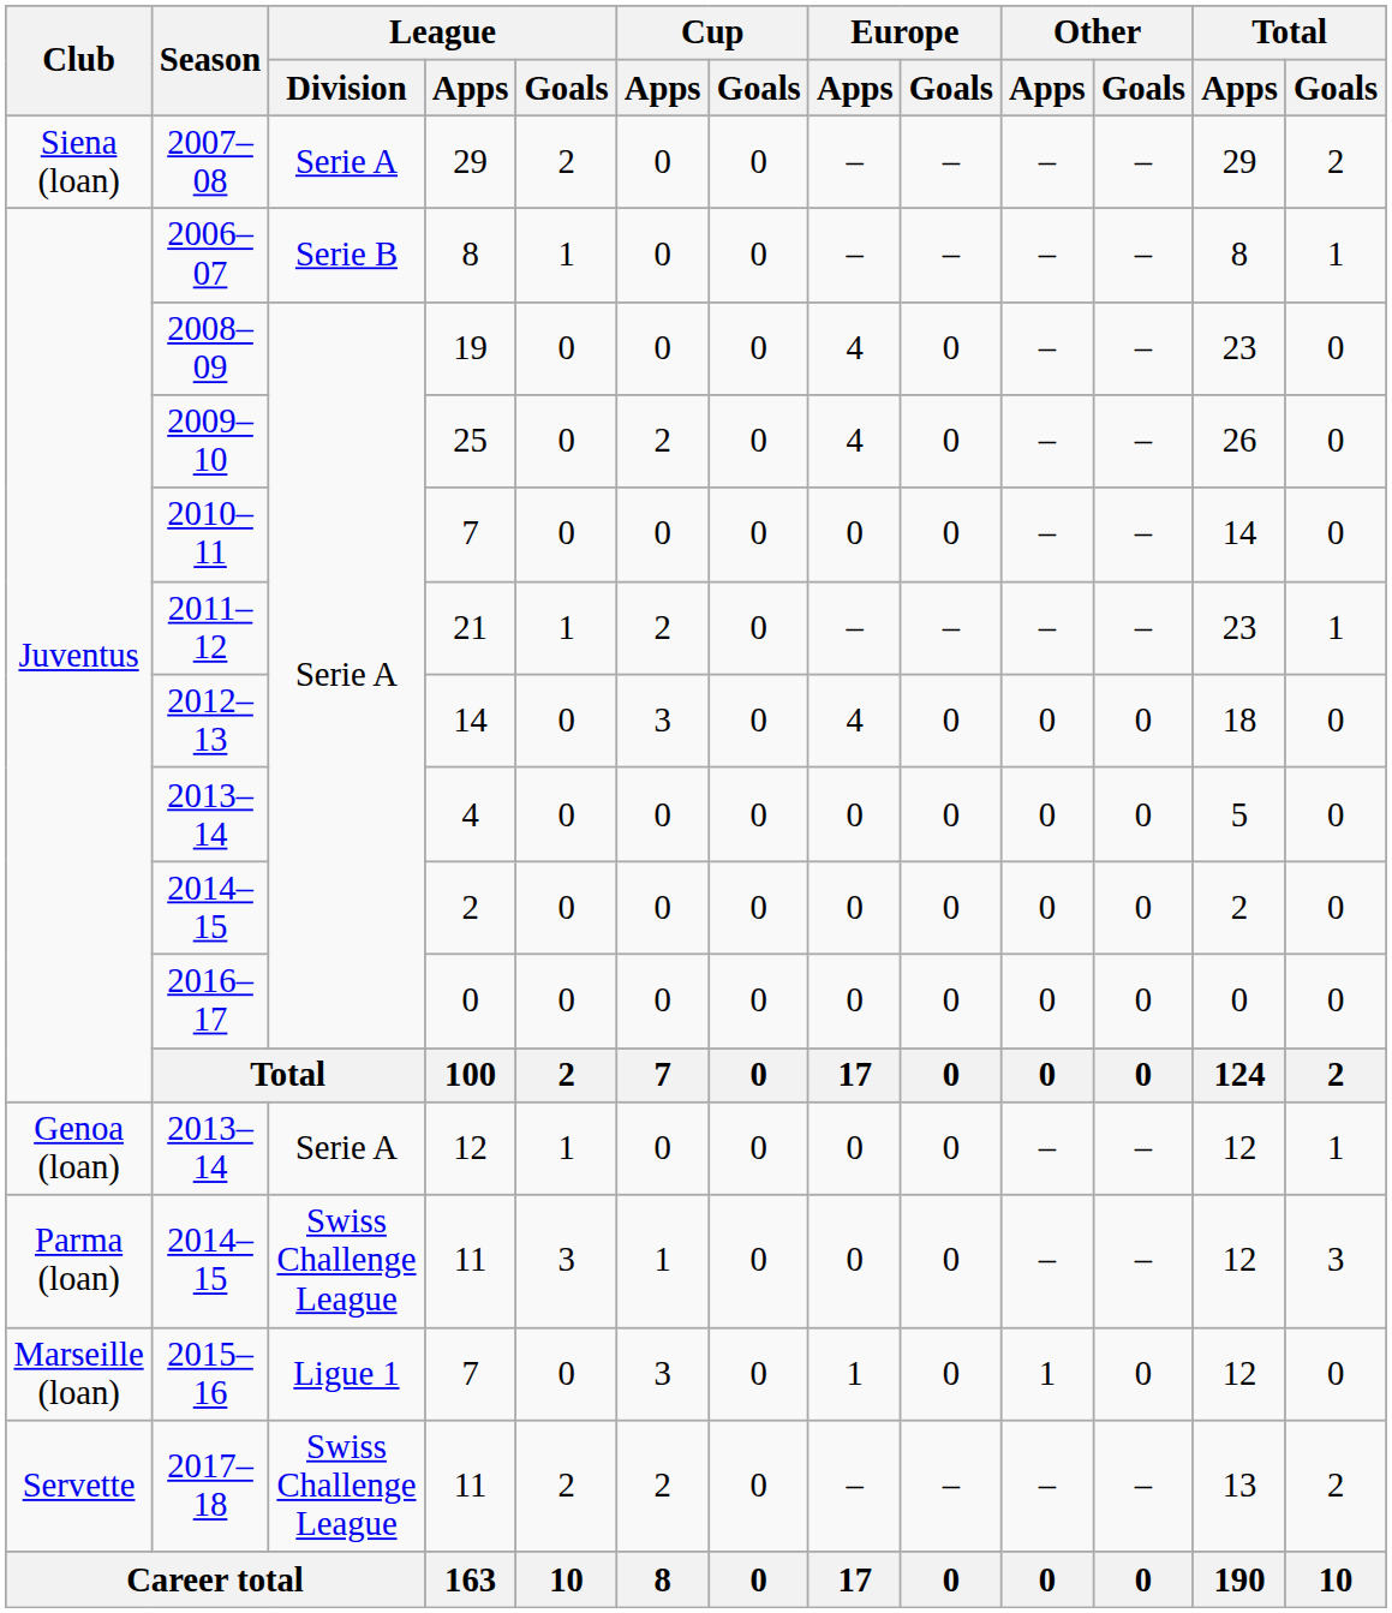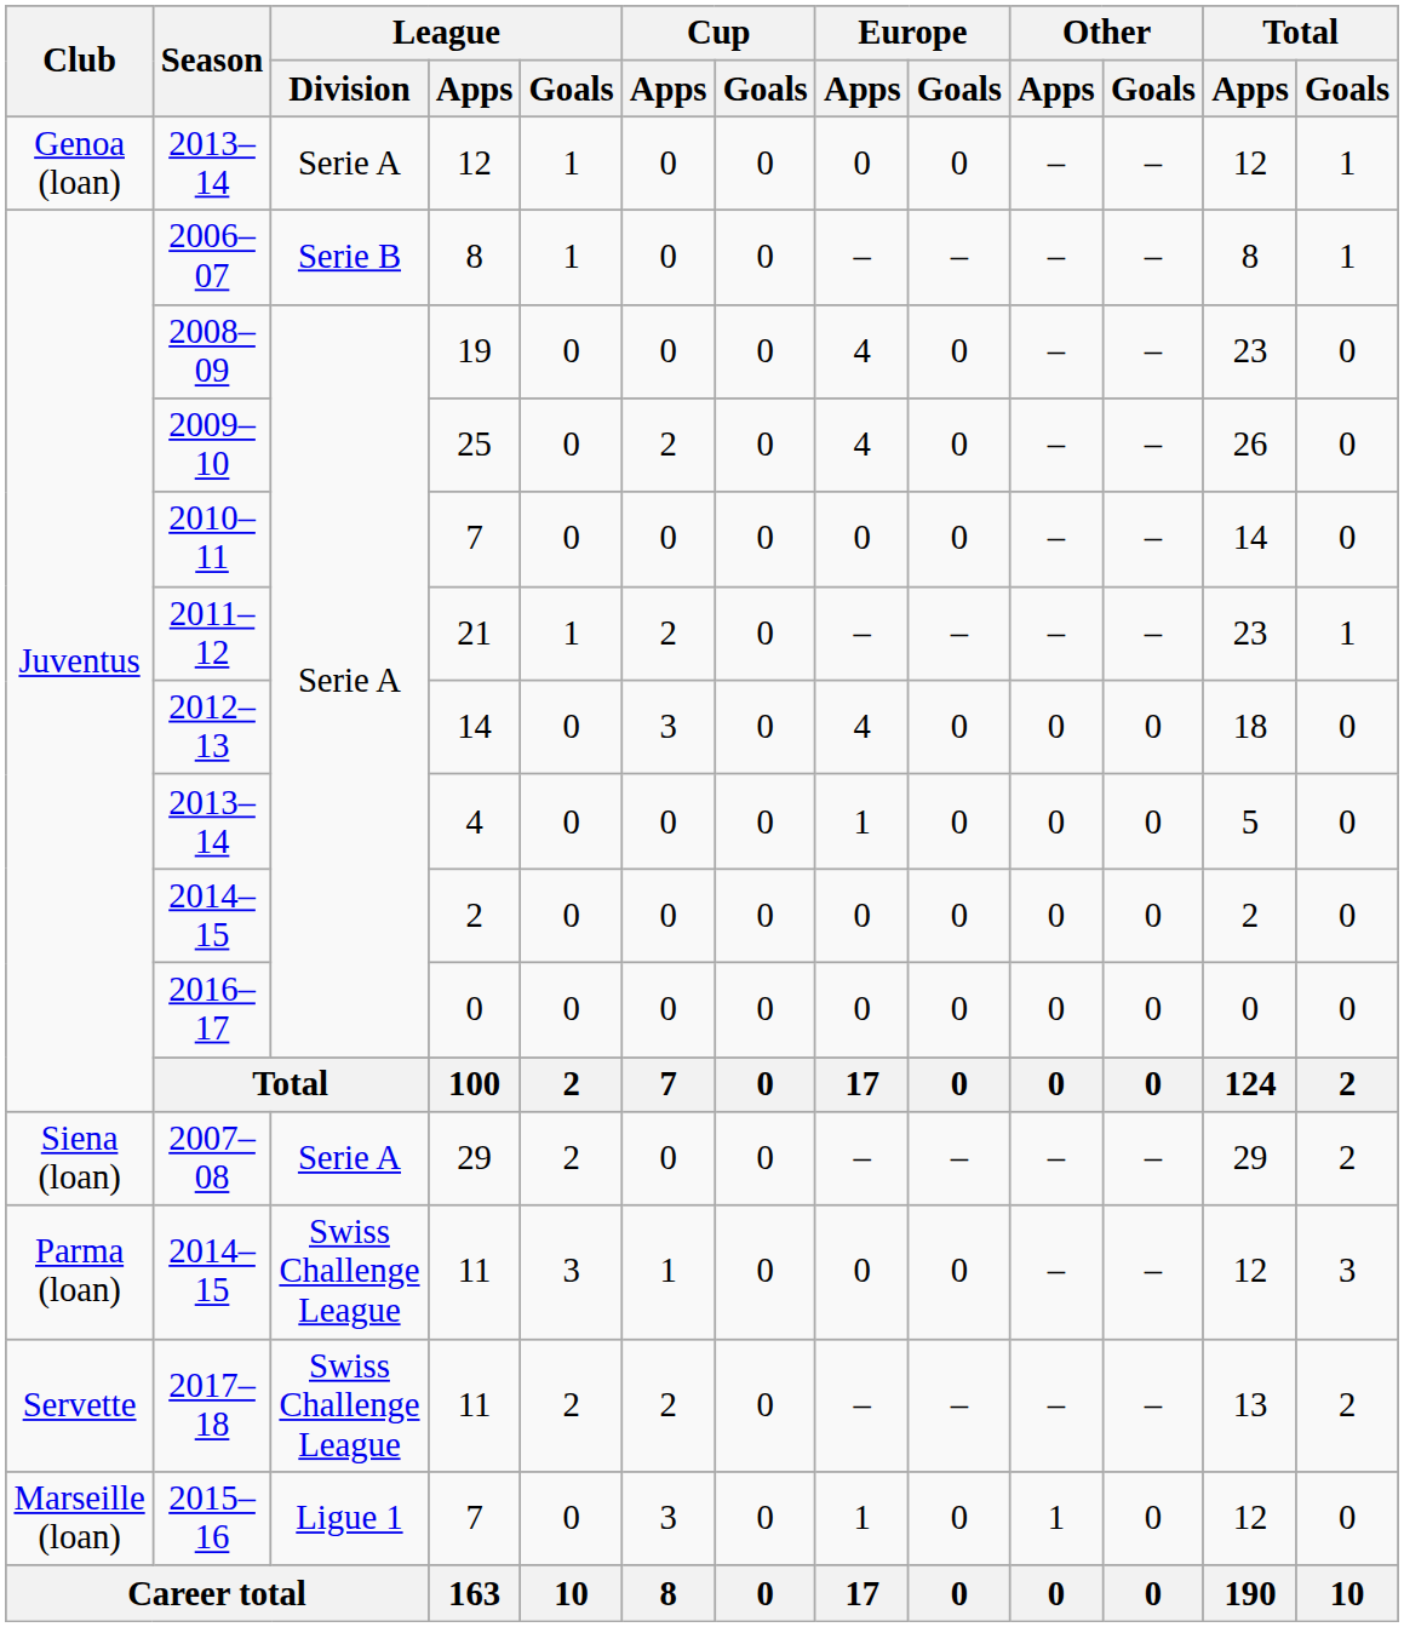rows swapped: 2007–08 <-> 2013–14 / 12
2013–14 / 4 | Europe / Apps: 0 -> 1
rows swapped: 2015–16 <-> 2017–18
